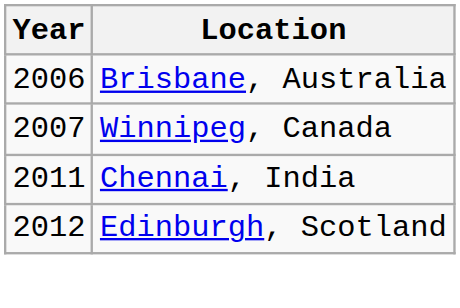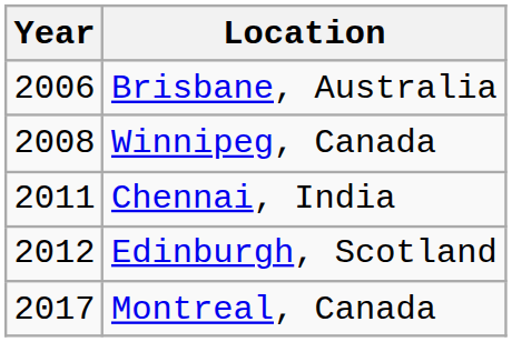Winnipeg, Canada | Year: 2007 -> 2008
+ row: 2017 | Montreal, Canada
